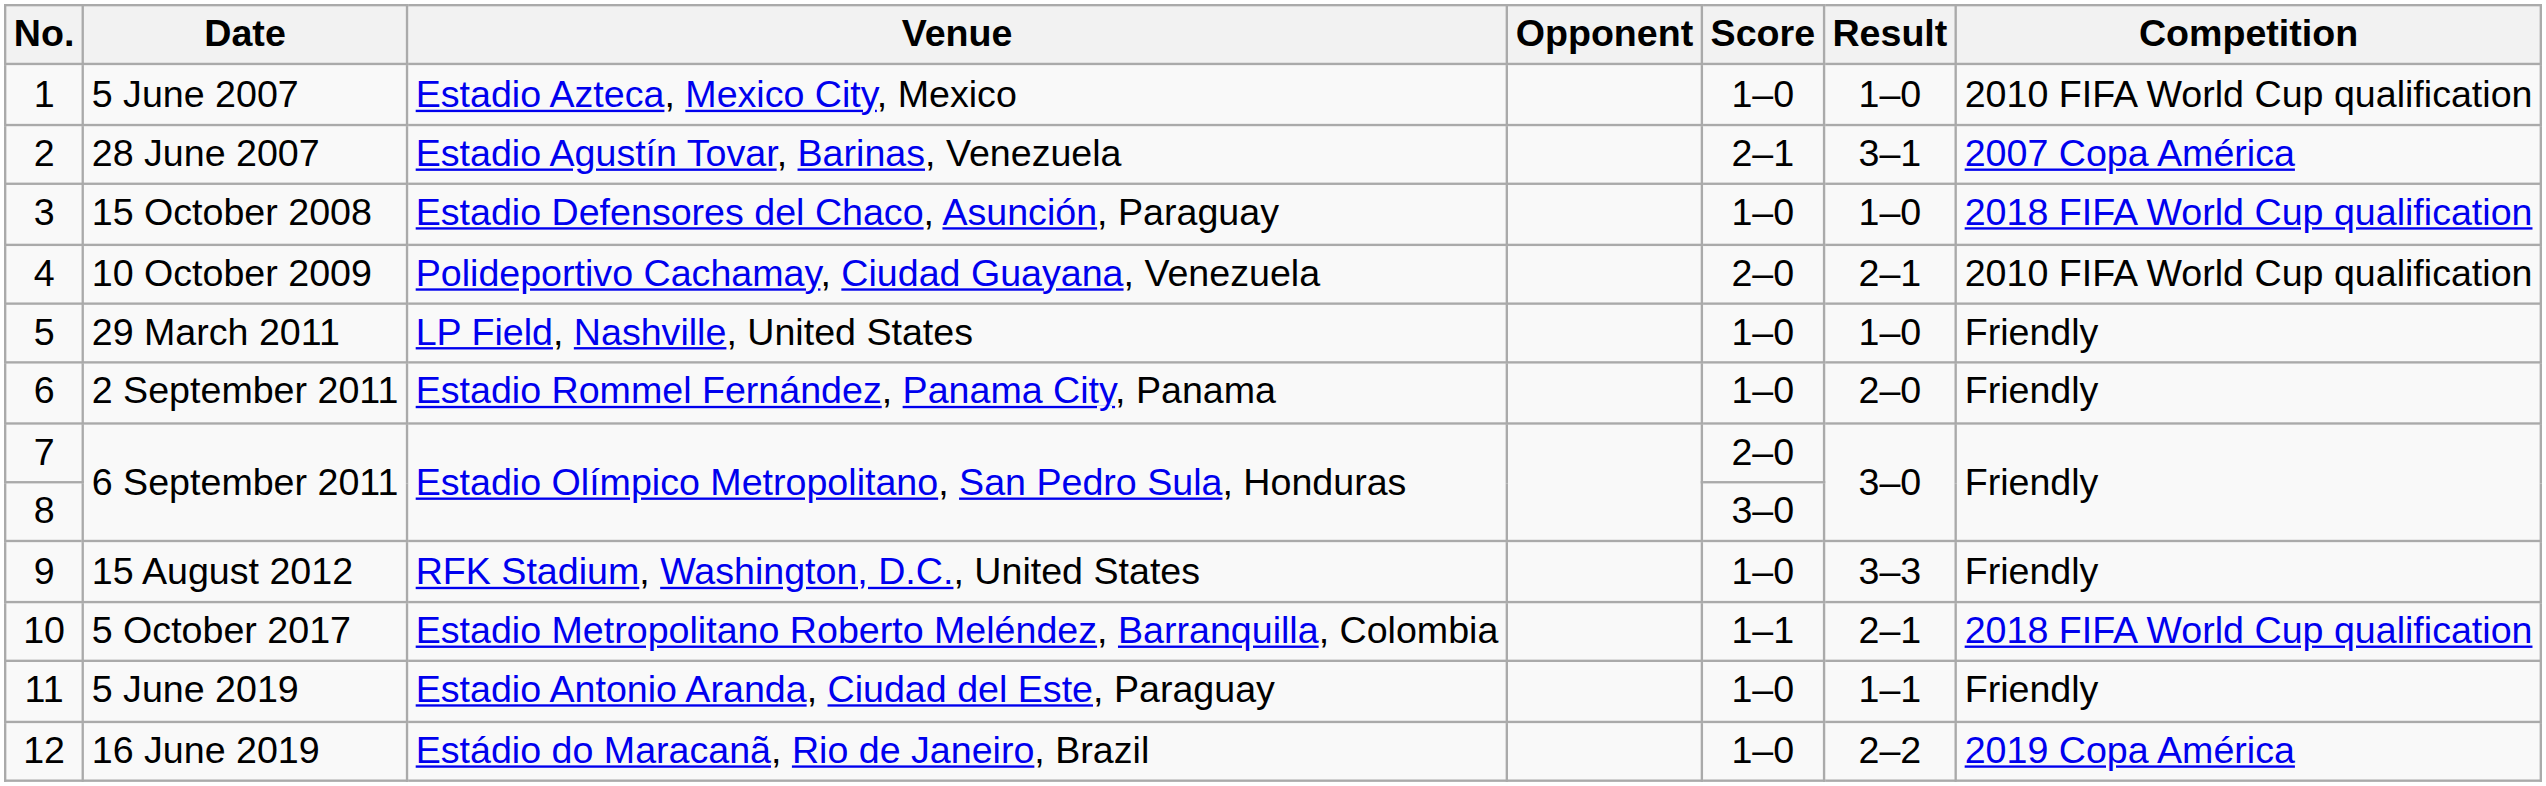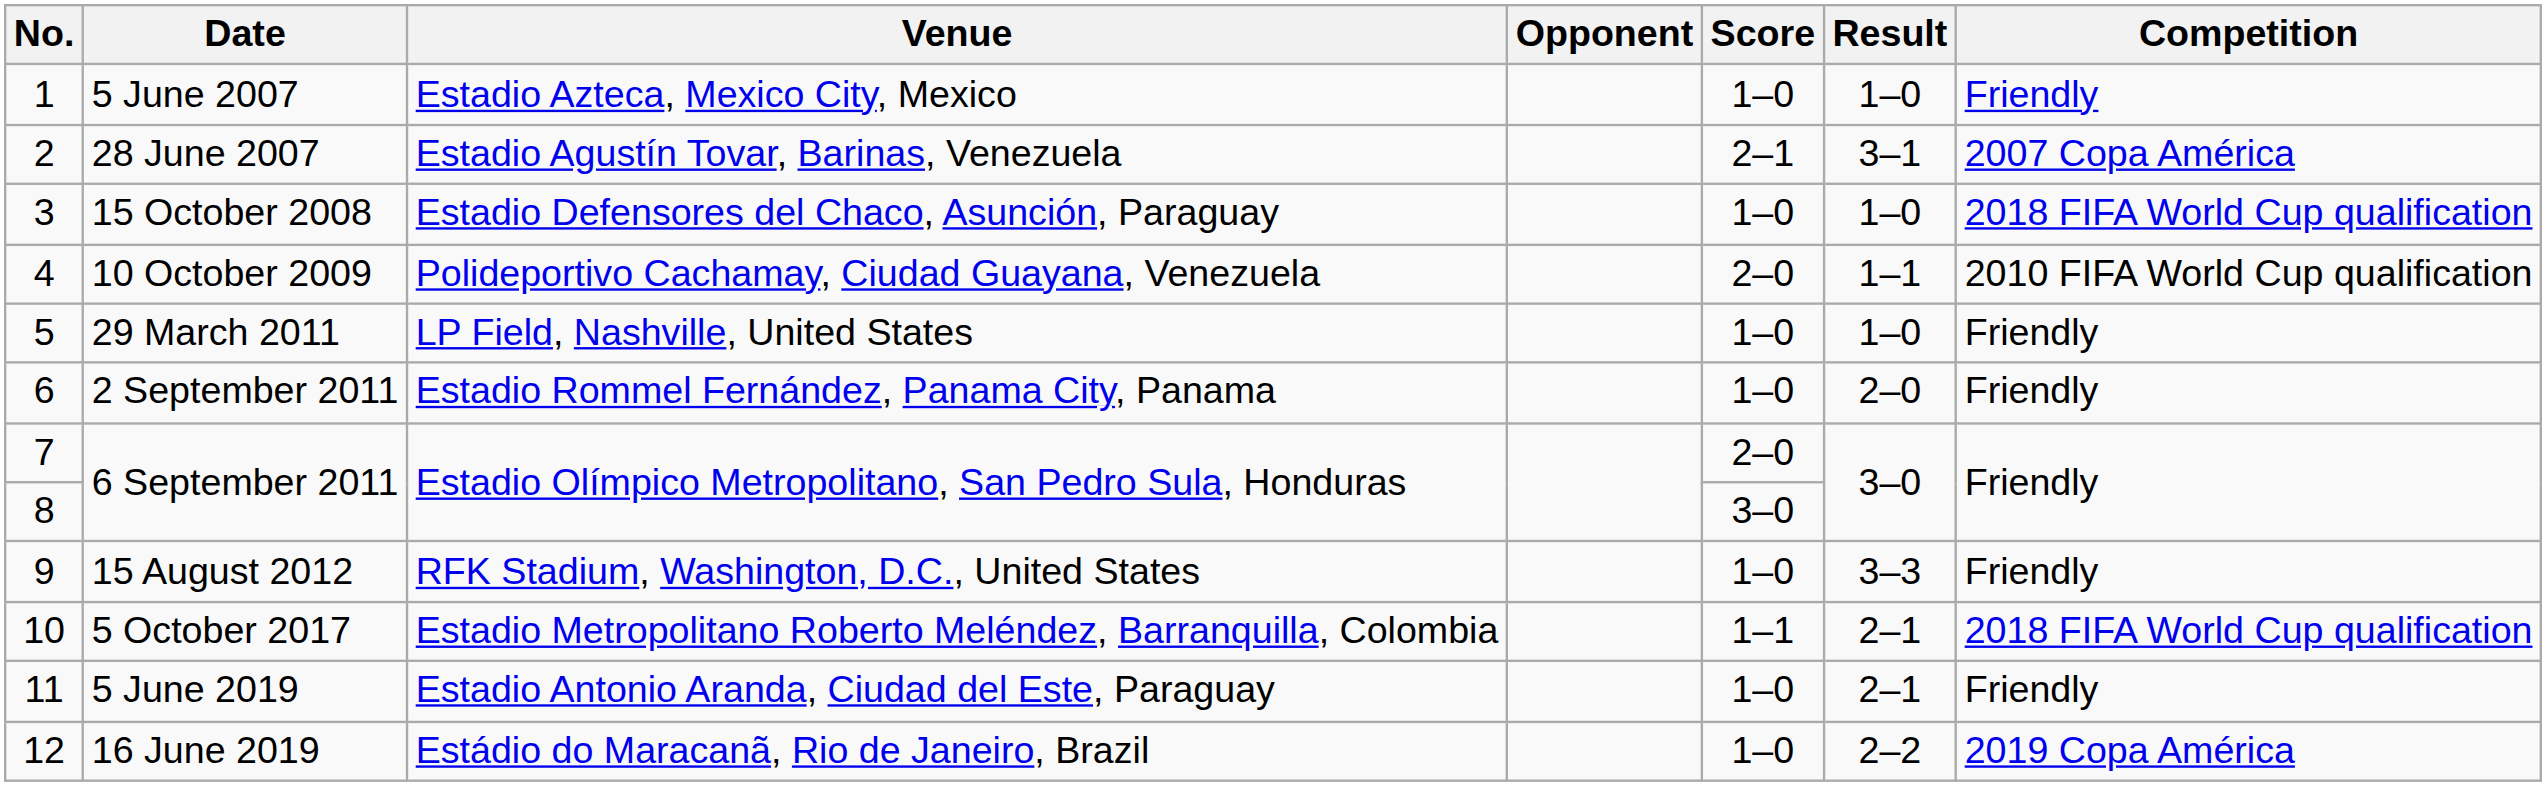5 June 2007 | Competition: 2010 FIFA World Cup qualification -> Friendly
10 October 2009 | Result: 2–1 -> 1–1
5 June 2019 | Result: 1–1 -> 2–1
